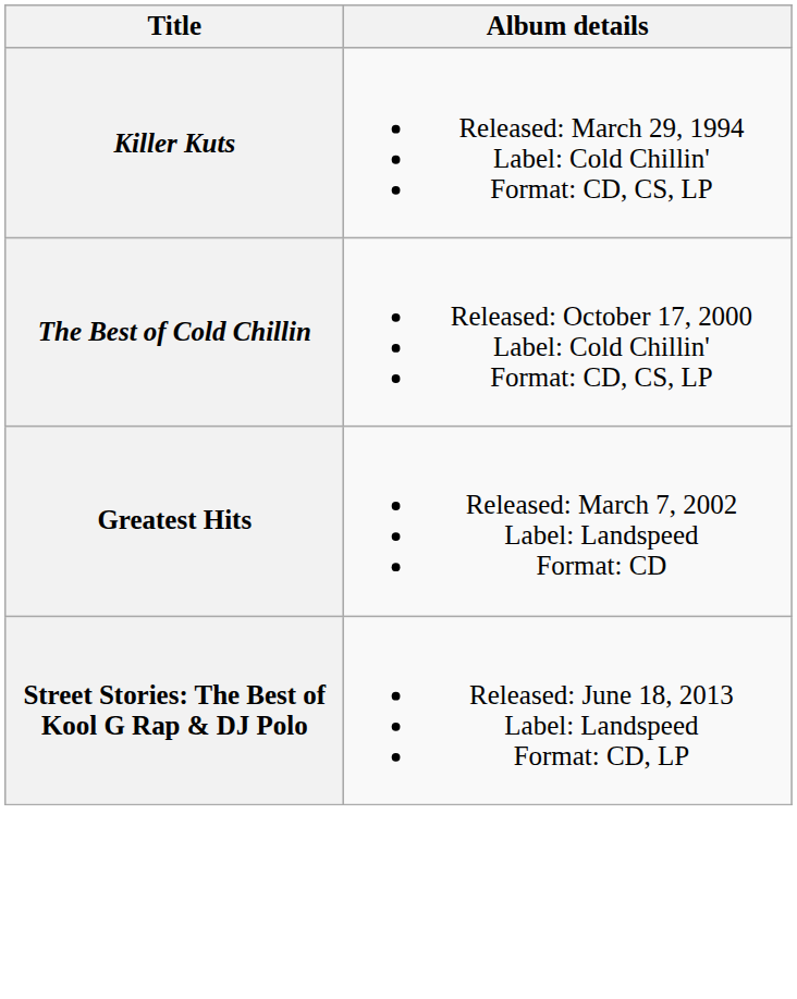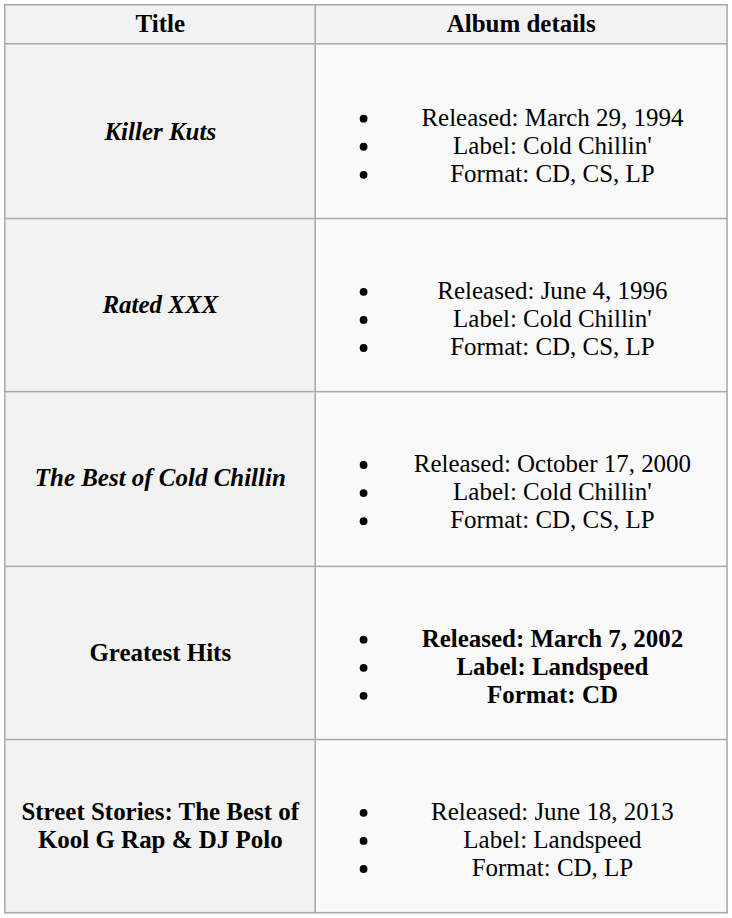+ row: Rated XXX | Released: June 4, 1996 Label: Cold Chillin' Format: CD, CS, LP
Greatest Hits | Album details: normal -> bold
